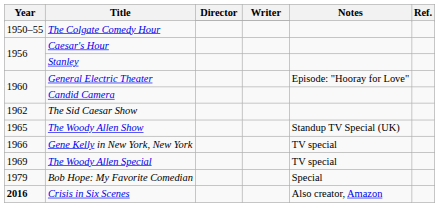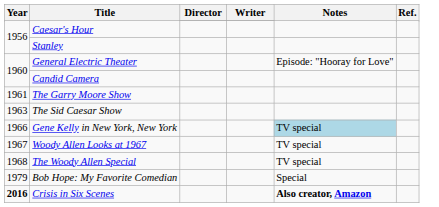- row: 1950–55 | The Colgate Comedy Hour
+ row: 1961 | The Garry Moore Show
The Sid Caesar Show | Year: 1962 -> 1963
- row: 1965 | The Woody Allen Show | Standup TV Special (UK)
Gene Kelly in New York, New York | Notes: no background -> lightblue background
+ row: 1967 | Woody Allen Looks at 1967 | TV special
The Woody Allen Special | Year: 1969 -> 1968
Crisis in Six Scenes | Notes: normal -> bold
